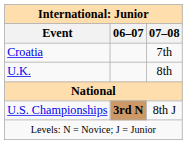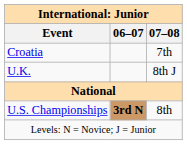U.K. | 07–08: 8th -> 8th J
U.S. Championships | 07–08: 8th J -> 8th
